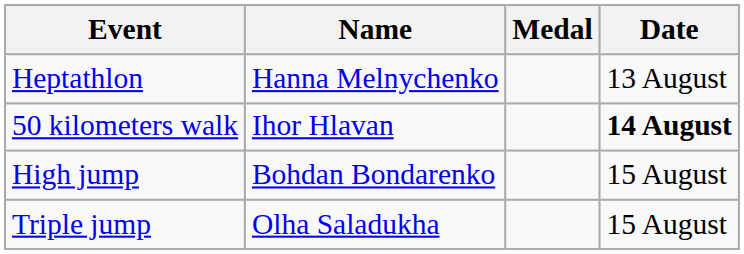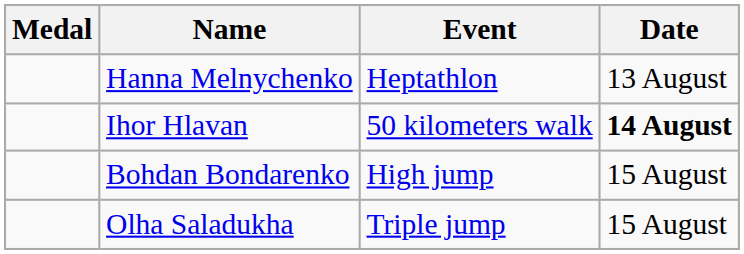columns swapped: Medal <-> Event
